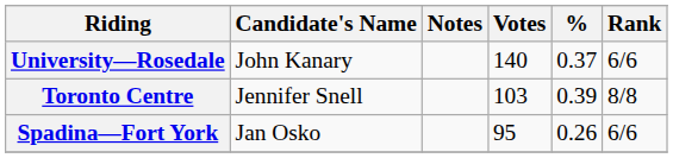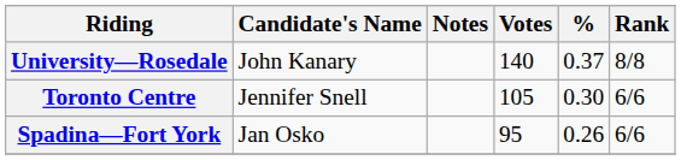University—Rosedale | Rank: 6/6 -> 8/8
Toronto Centre | Votes: 103 -> 105
Toronto Centre | %: 0.39 -> 0.30
Toronto Centre | Rank: 8/8 -> 6/6
